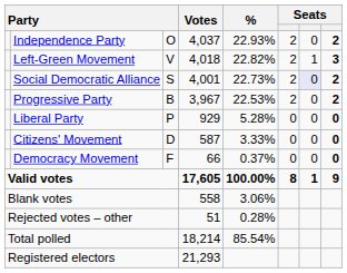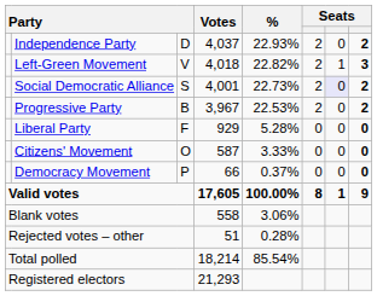Independence Party | column 3: O -> D
Liberal Party | column 3: P -> F
Citizens' Movement | column 3: D -> O
Democracy Movement | column 3: F -> P
